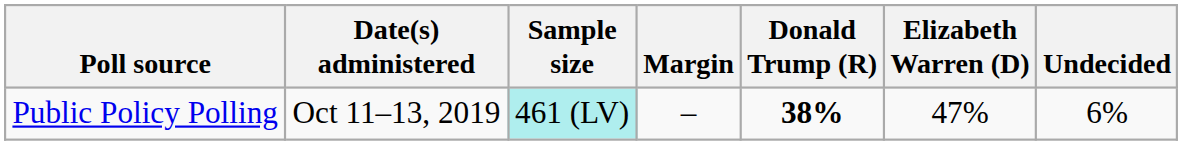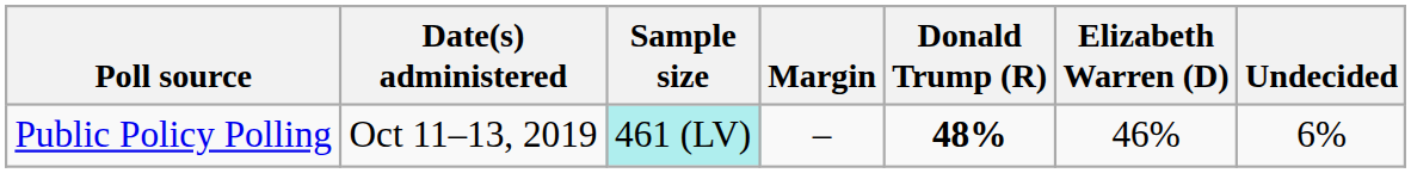Public Policy Polling | Donald Trump (R): 38% -> 48%
Public Policy Polling | Elizabeth Warren (D): 47% -> 46%
